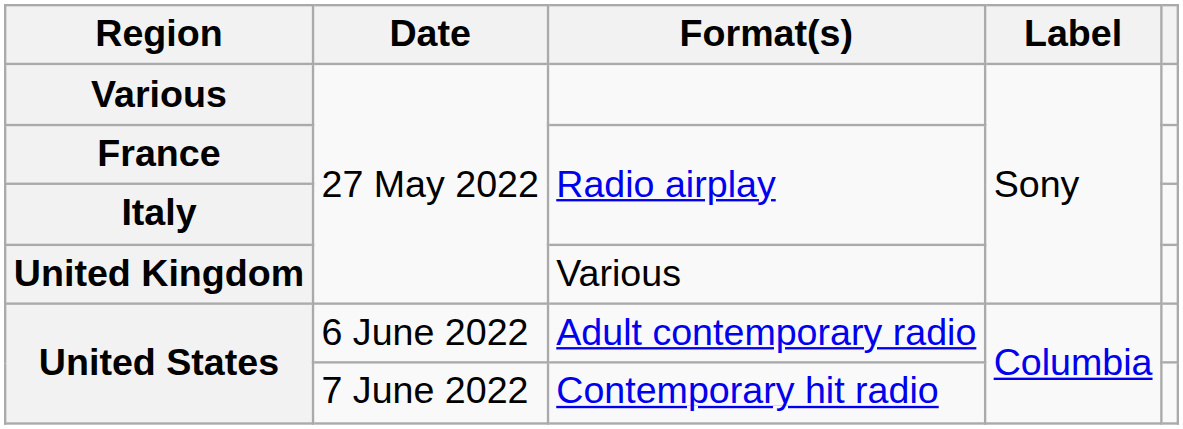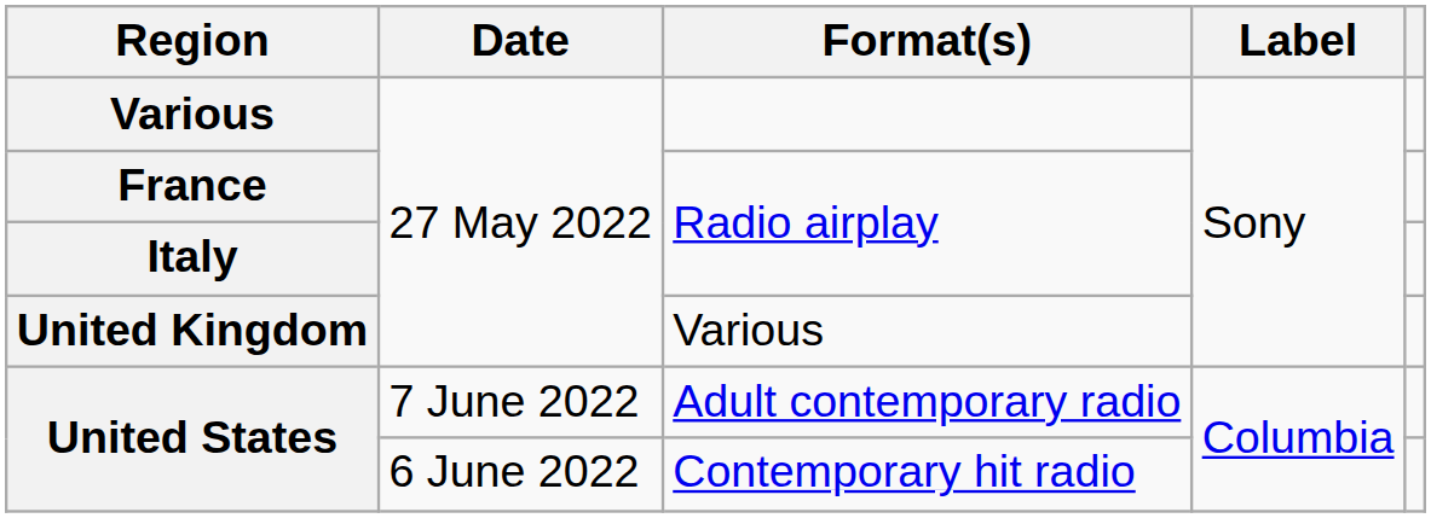United States / Adult contemporary radio | Date: 6 June 2022 -> 7 June 2022
United States / Contemporary hit radio | Date: 7 June 2022 -> 6 June 2022
